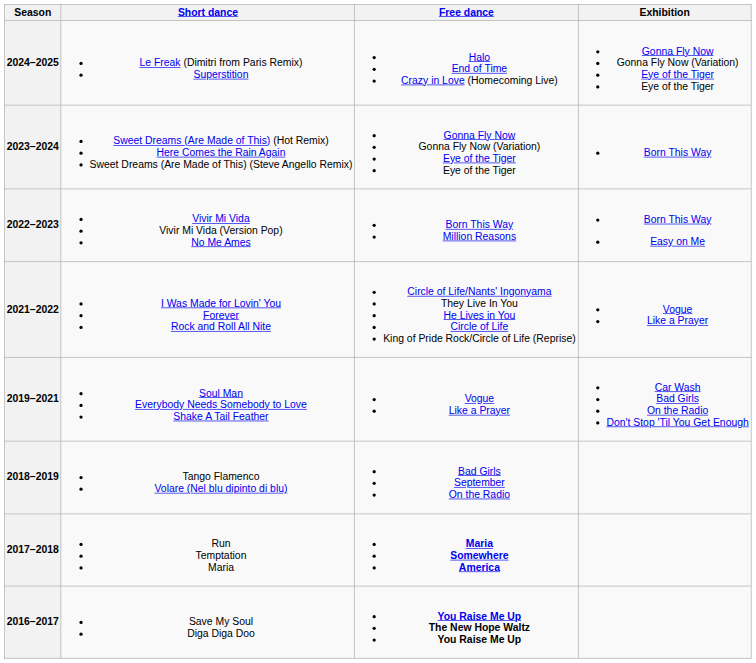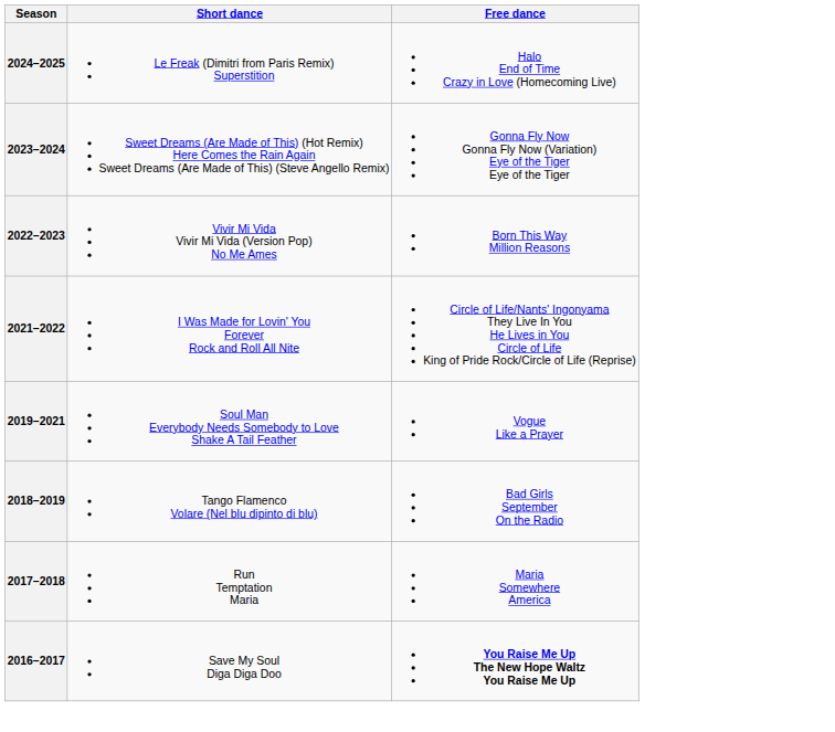- column: Exhibition | Gonna Fly Now Gonna Fly Now (Variation) Eye of the Tiger Eye of the Tiger | Born This Way | Born This Way Easy on Me | Vogue Like a Prayer | Car Wash Bad Girls On the Radio Don't Stop 'Til You Get Enough
2017–2018 | Free dance: bold -> normal
